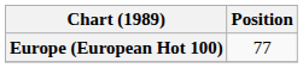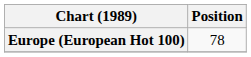Europe (European Hot 100) | Position: 77 -> 78
